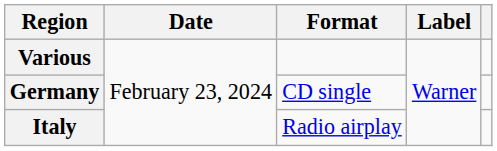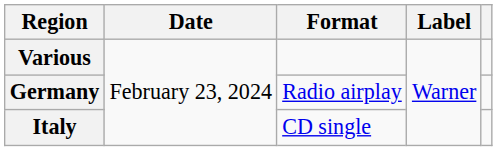Germany | Format: CD single -> Radio airplay
Italy | Format: Radio airplay -> CD single
